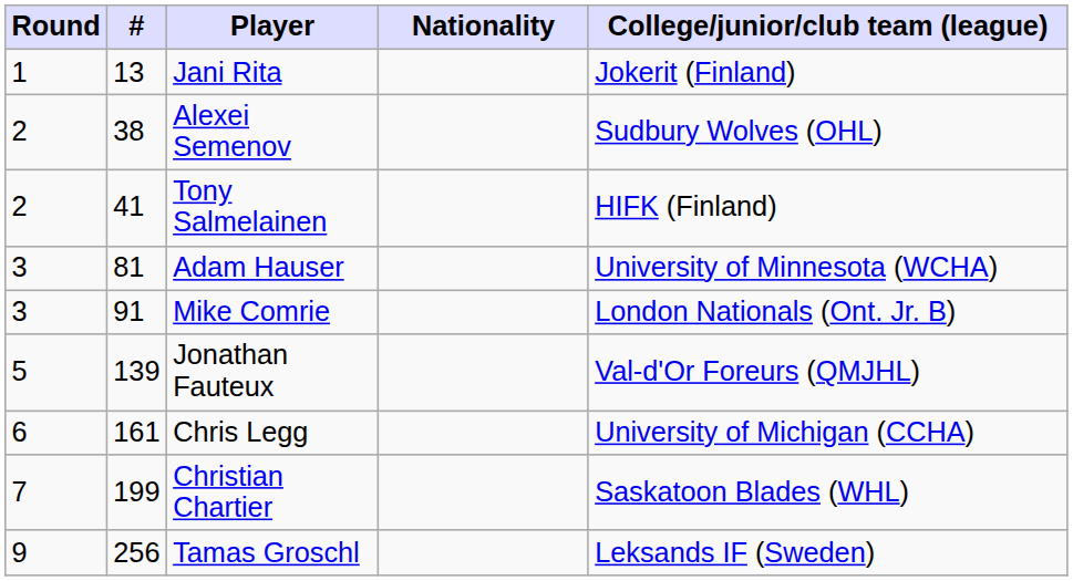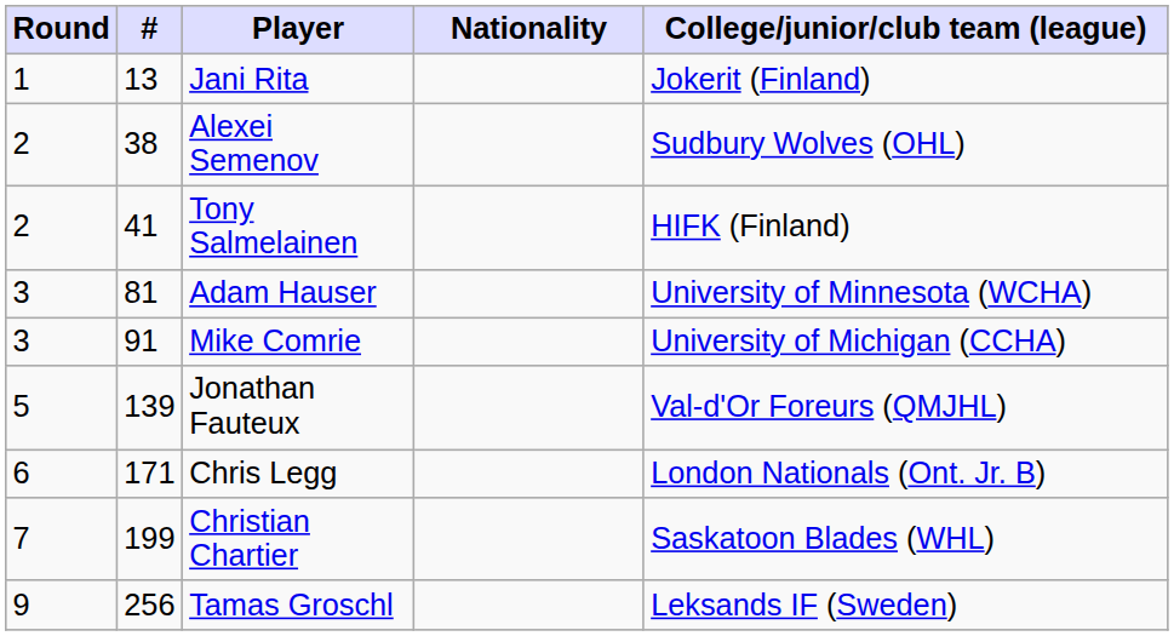Mike Comrie | College/junior/club team (league): London Nationals (Ont. Jr. B) -> University of Michigan (CCHA)
Chris Legg | #: 161 -> 171
Chris Legg | College/junior/club team (league): University of Michigan (CCHA) -> London Nationals (Ont. Jr. B)
